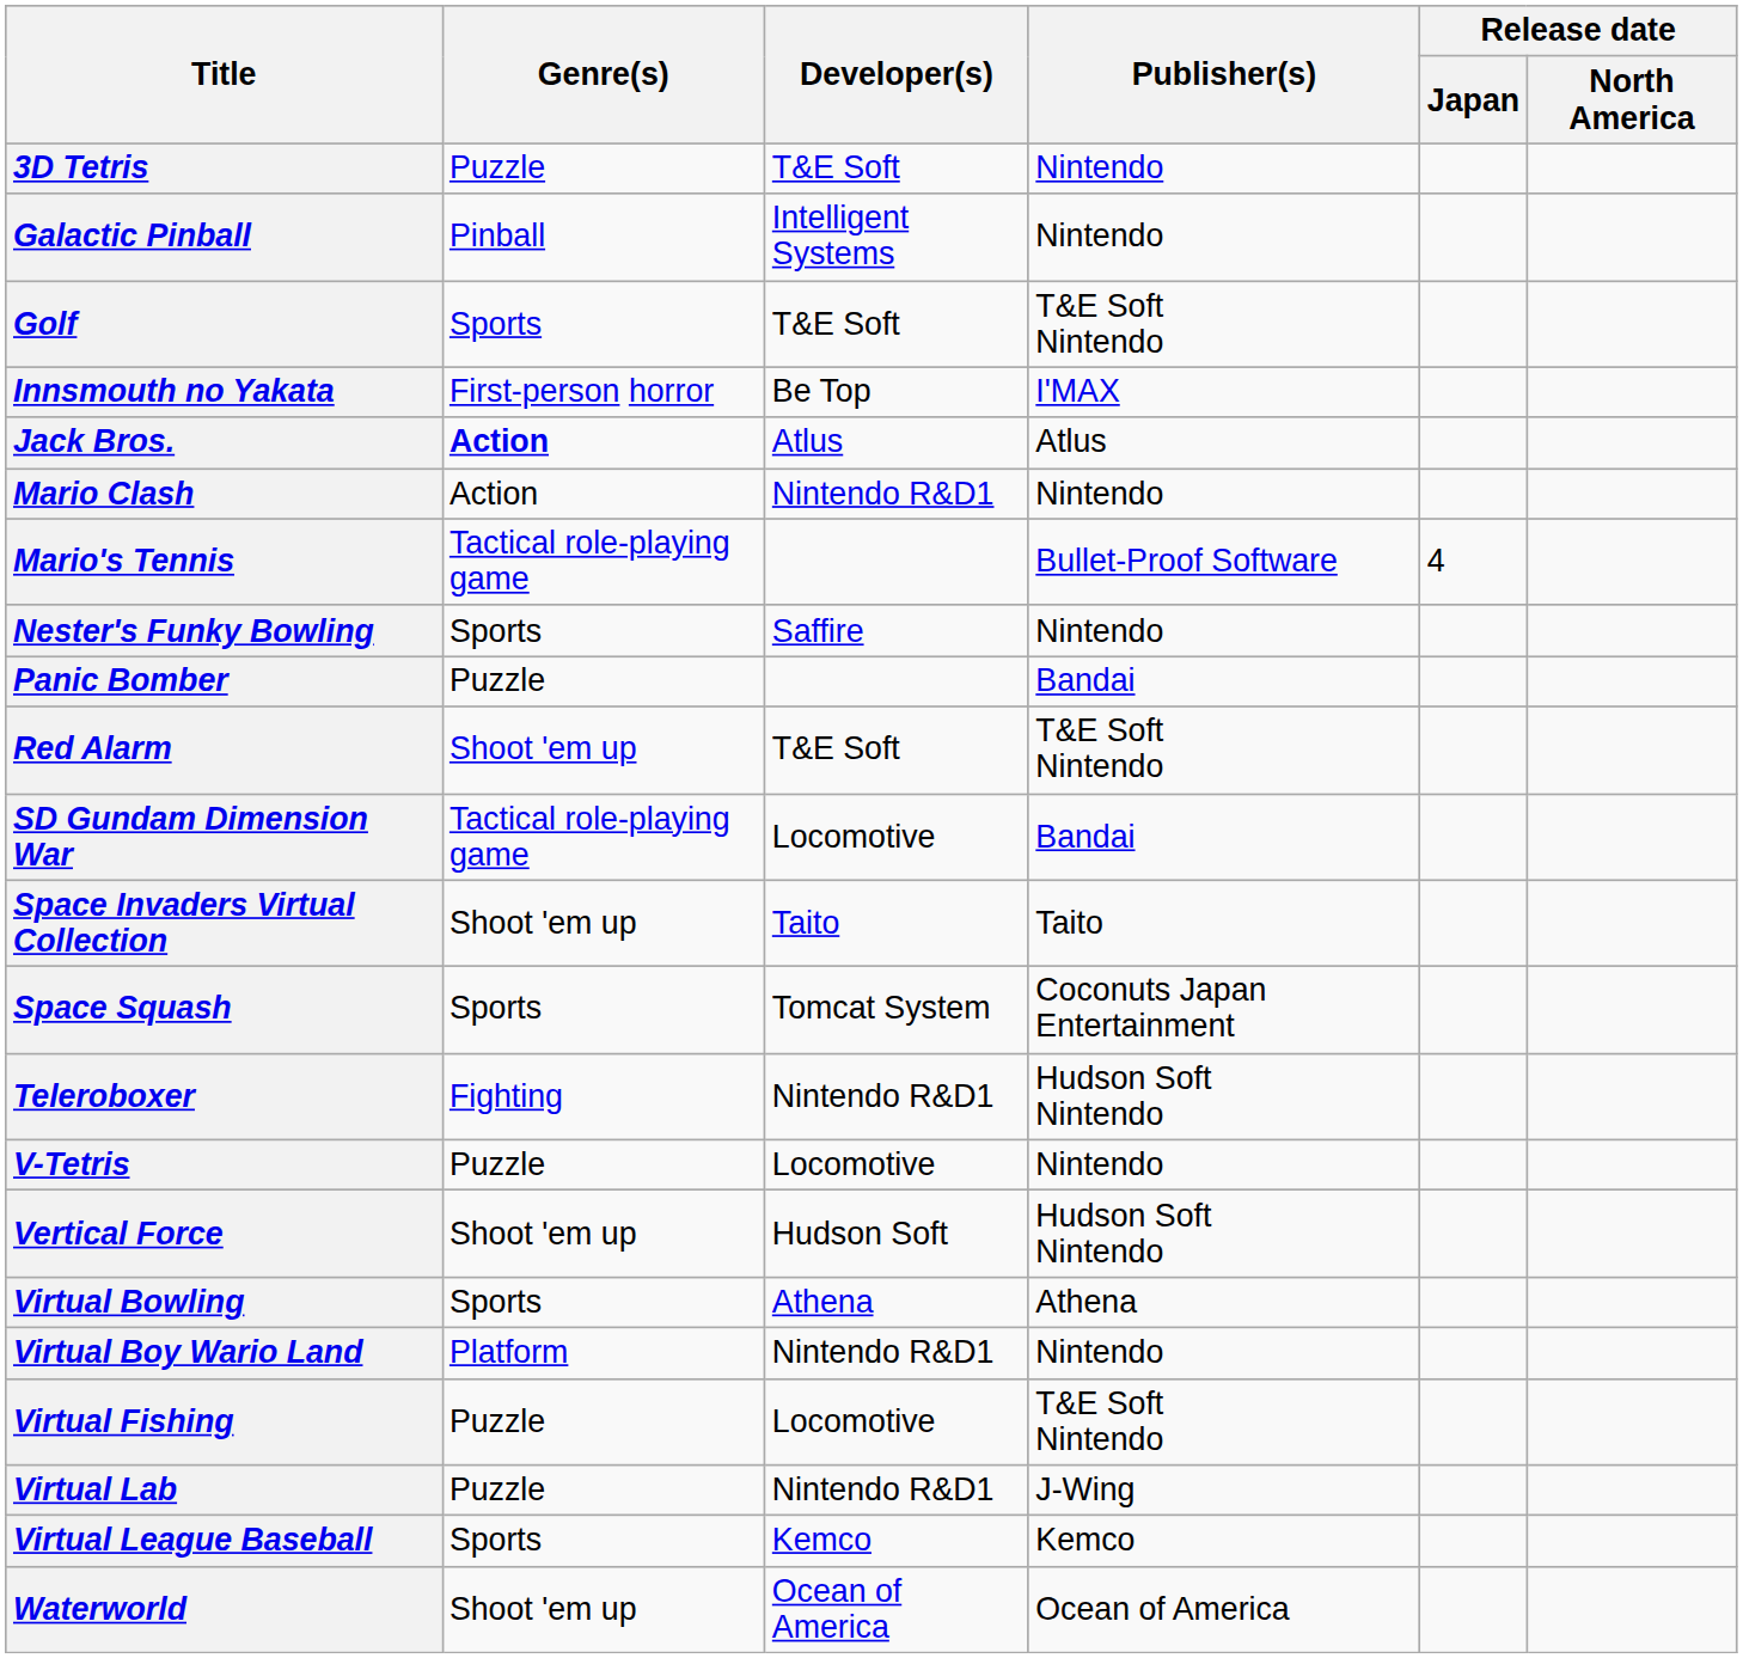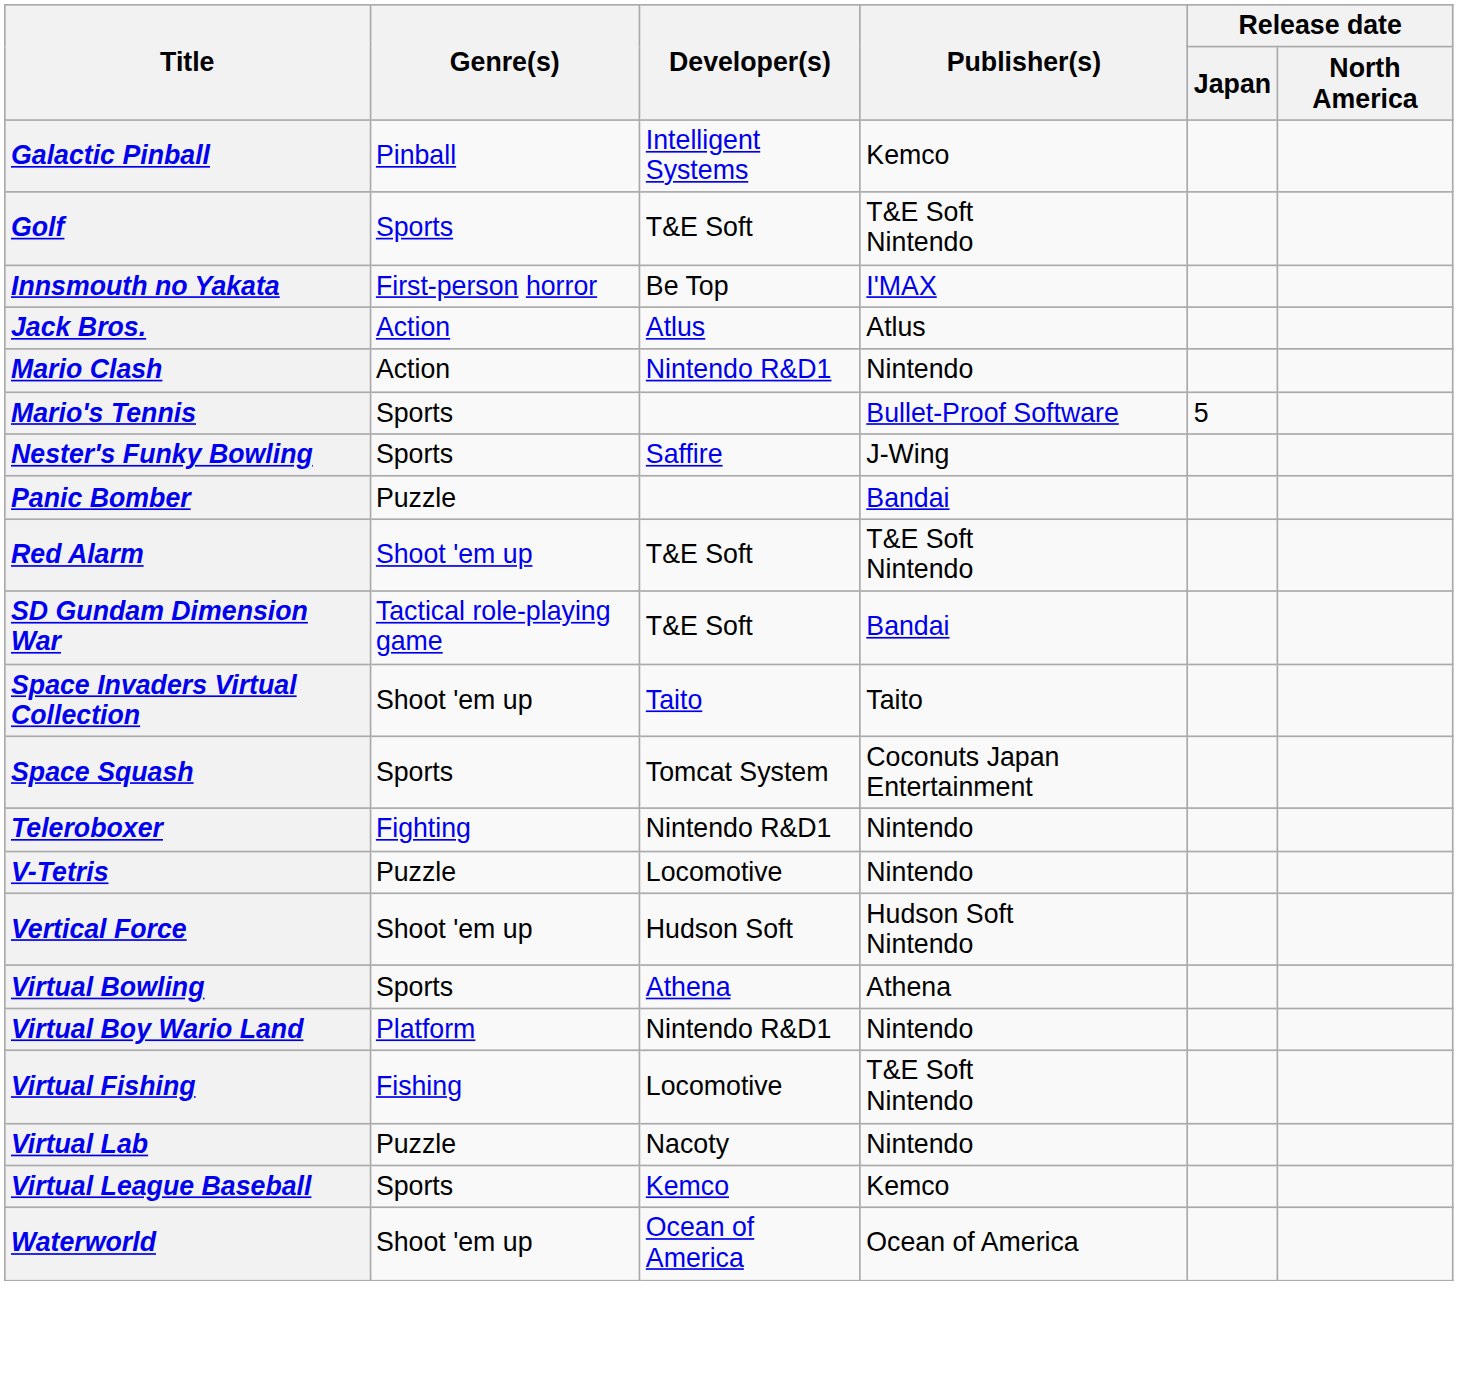- row: 3D Tetris | Puzzle | T&E Soft | Nintendo
Galactic Pinball | Publisher(s): Nintendo -> Kemco
Jack Bros. | Genre(s): bold -> normal
Mario's Tennis | Genre(s): Tactical role-playing game -> Sports
Mario's Tennis | Release date / Japan: 4 -> 5
Nester's Funky Bowling | Publisher(s): Nintendo -> J-Wing
SD Gundam Dimension War | Developer(s): Locomotive -> T&E Soft
Teleroboxer | Publisher(s): Hudson Soft Nintendo -> Nintendo
Virtual Fishing | Genre(s): Puzzle -> Fishing
Virtual Lab | Developer(s): Nintendo R&D1 -> Nacoty
Virtual Lab | Publisher(s): J-Wing -> Nintendo
